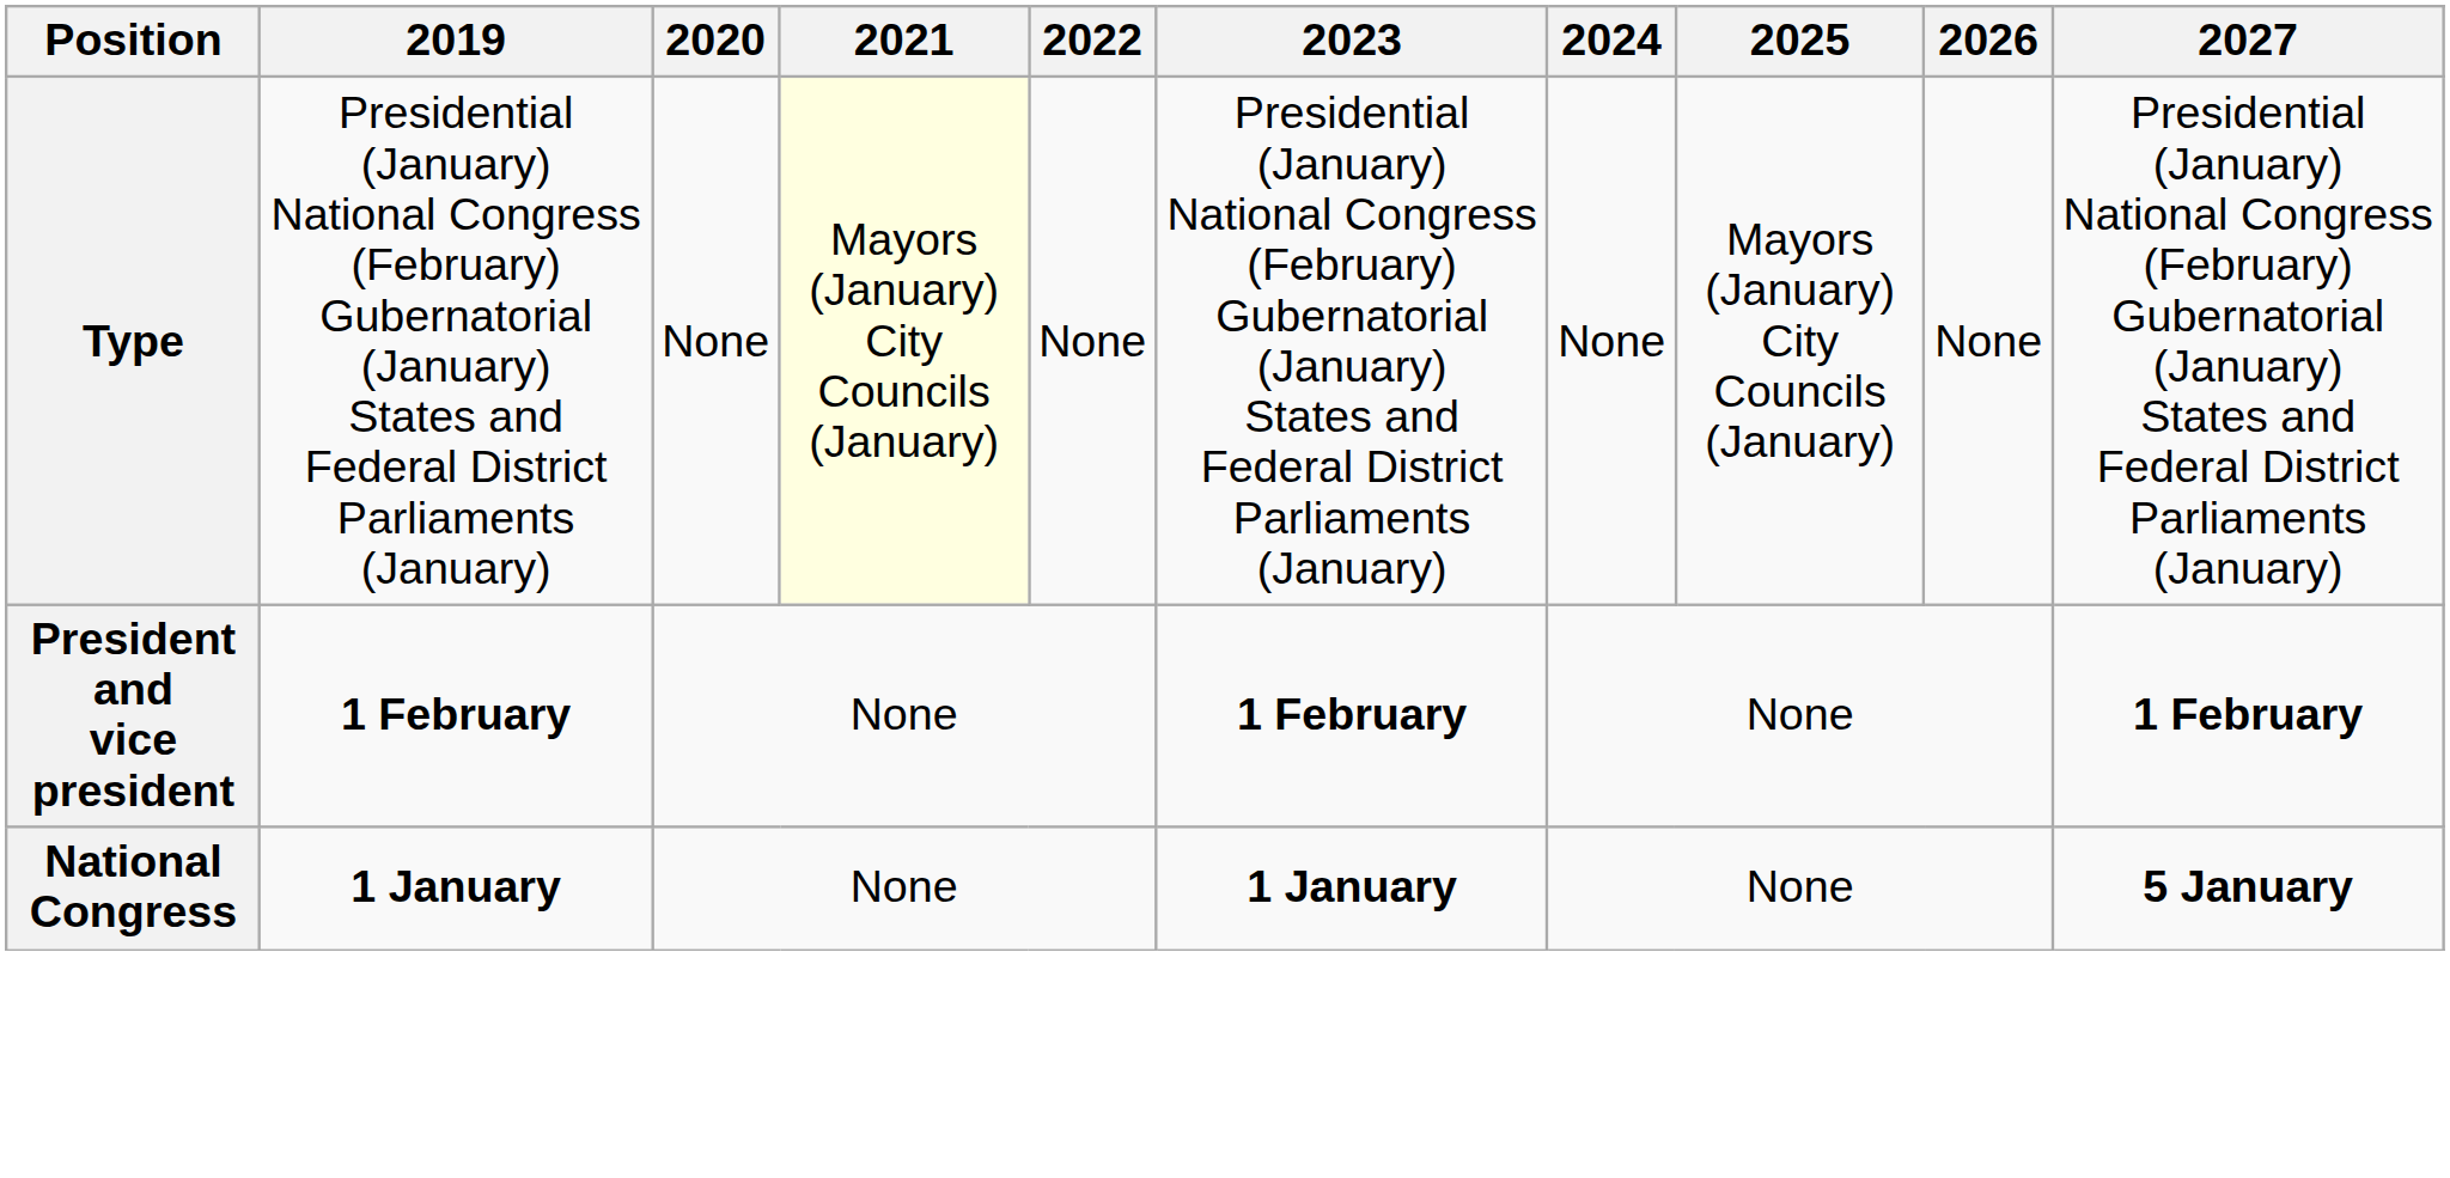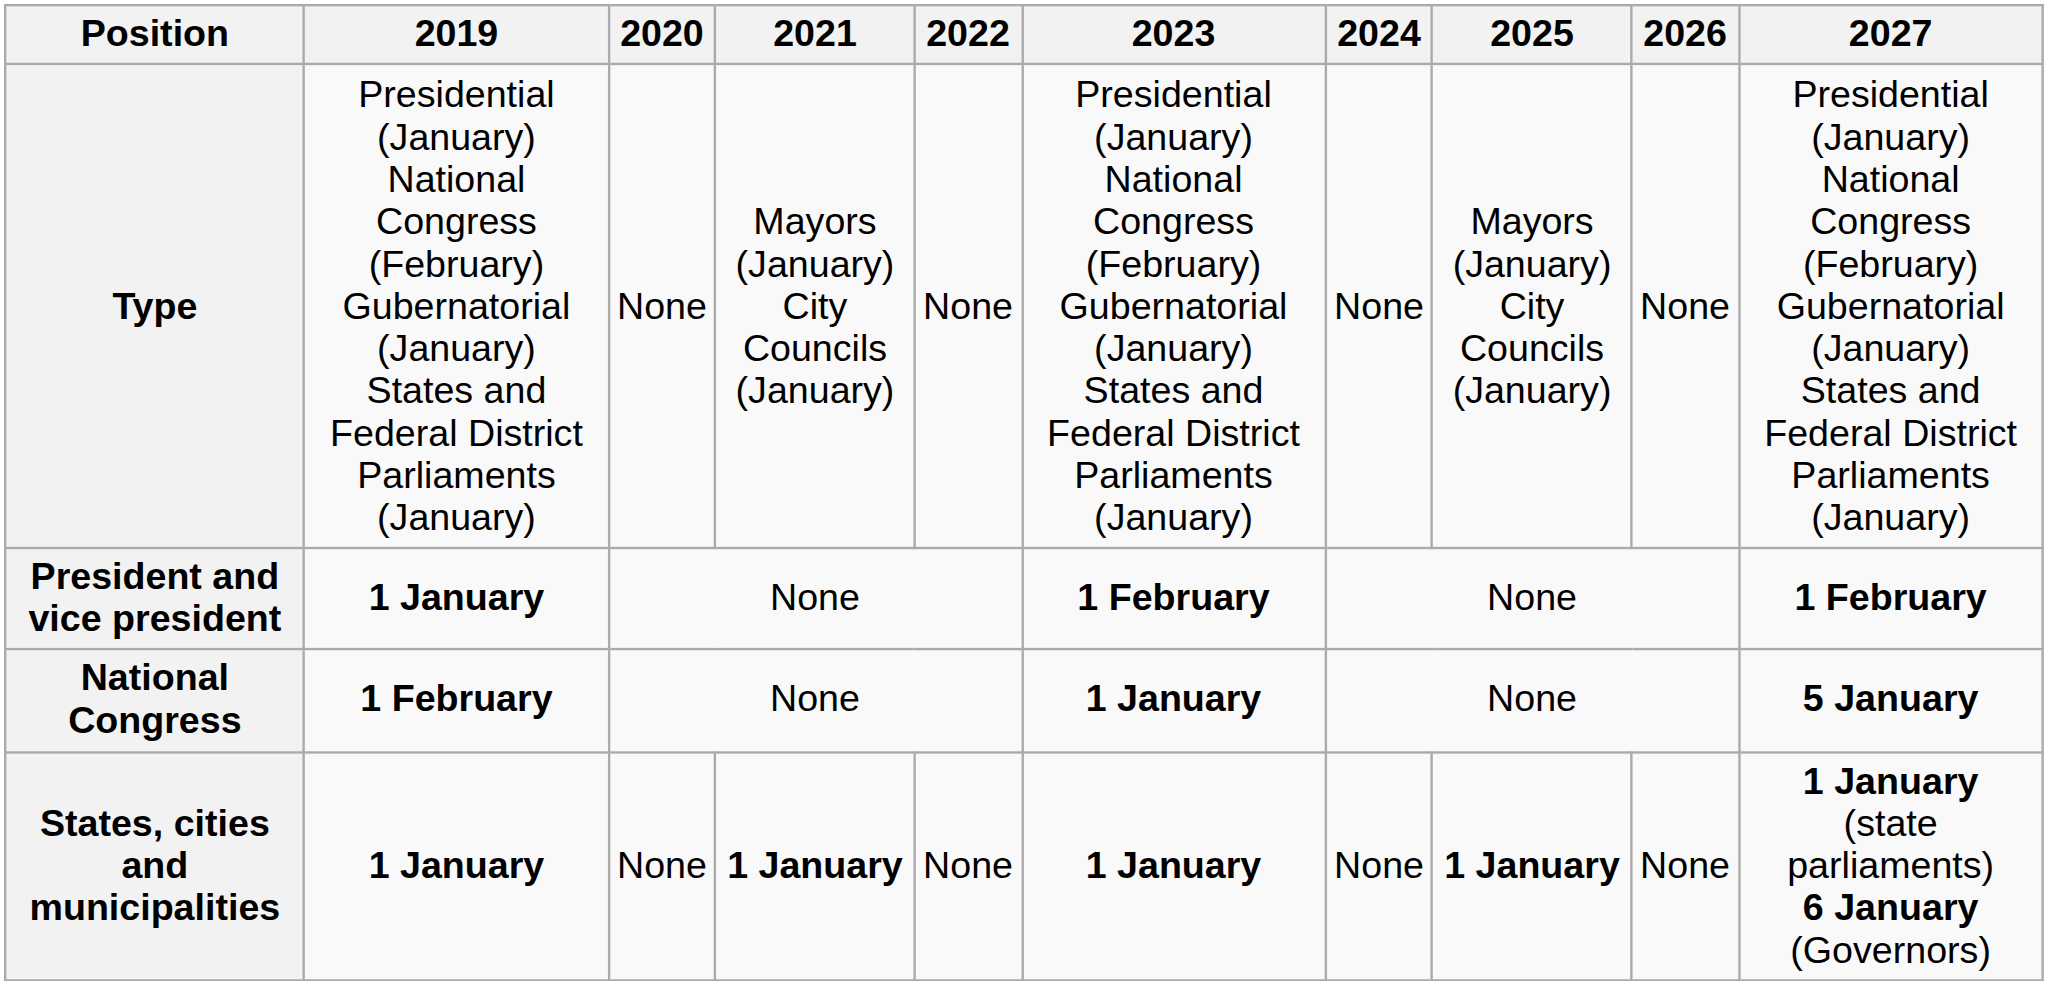Type | 2021: lightyellow background -> no background
President and vice president | 2019: 1 February -> 1 January
National Congress | 2019: 1 January -> 1 February
+ row: States, cities and municipalities | 1 January | None | 1 January | None | 1 January | None | 1 January | None | 1 January (state parliaments) 6 January (Governors)
